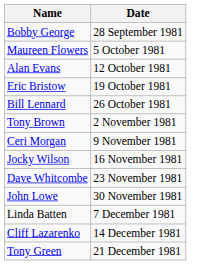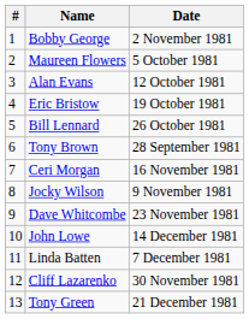+ column: # | 1 | 2 | 3 | 4 | 5 | 6 | 7 | 8 | 9 | 10 | 11 | 12 | 13
Bobby George | Date: 28 September 1981 -> 2 November 1981
Tony Brown | Date: 2 November 1981 -> 28 September 1981
Ceri Morgan | Date: 9 November 1981 -> 16 November 1981
Jocky Wilson | Date: 16 November 1981 -> 9 November 1981
John Lowe | Date: 30 November 1981 -> 14 December 1981
Cliff Lazarenko | Date: 14 December 1981 -> 30 November 1981
